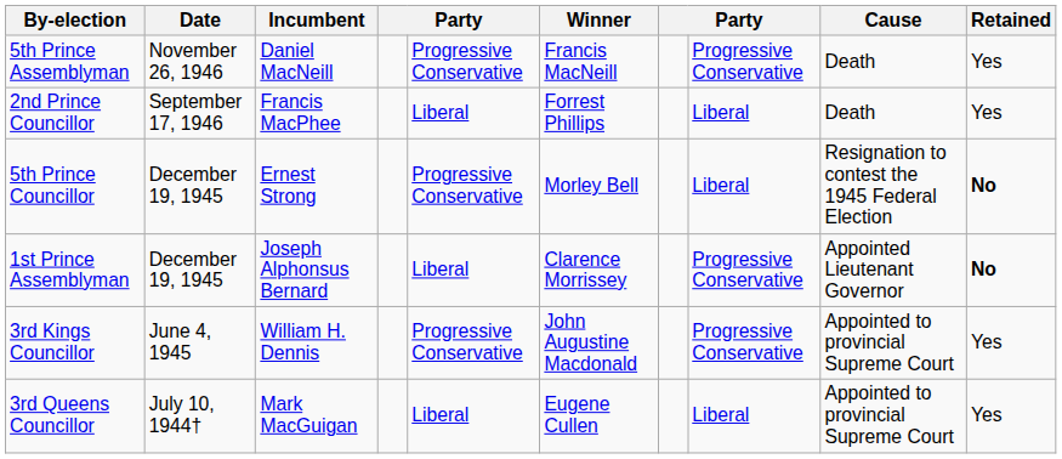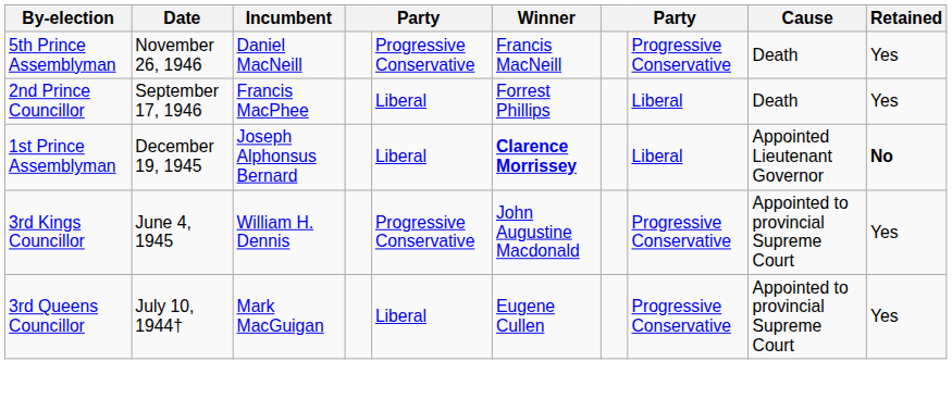- row: 5th Prince Councillor | December 19, 1945 | Ernest Strong | Progressive Conservative | Morley Bell | Liberal | Resignation to contest the 1945 Federal Election | No
1st Prince Assemblyman | Winner: normal -> bold
1st Prince Assemblyman | column 8: Progressive Conservative -> Liberal
3rd Queens Councillor | column 8: Liberal -> Progressive Conservative
